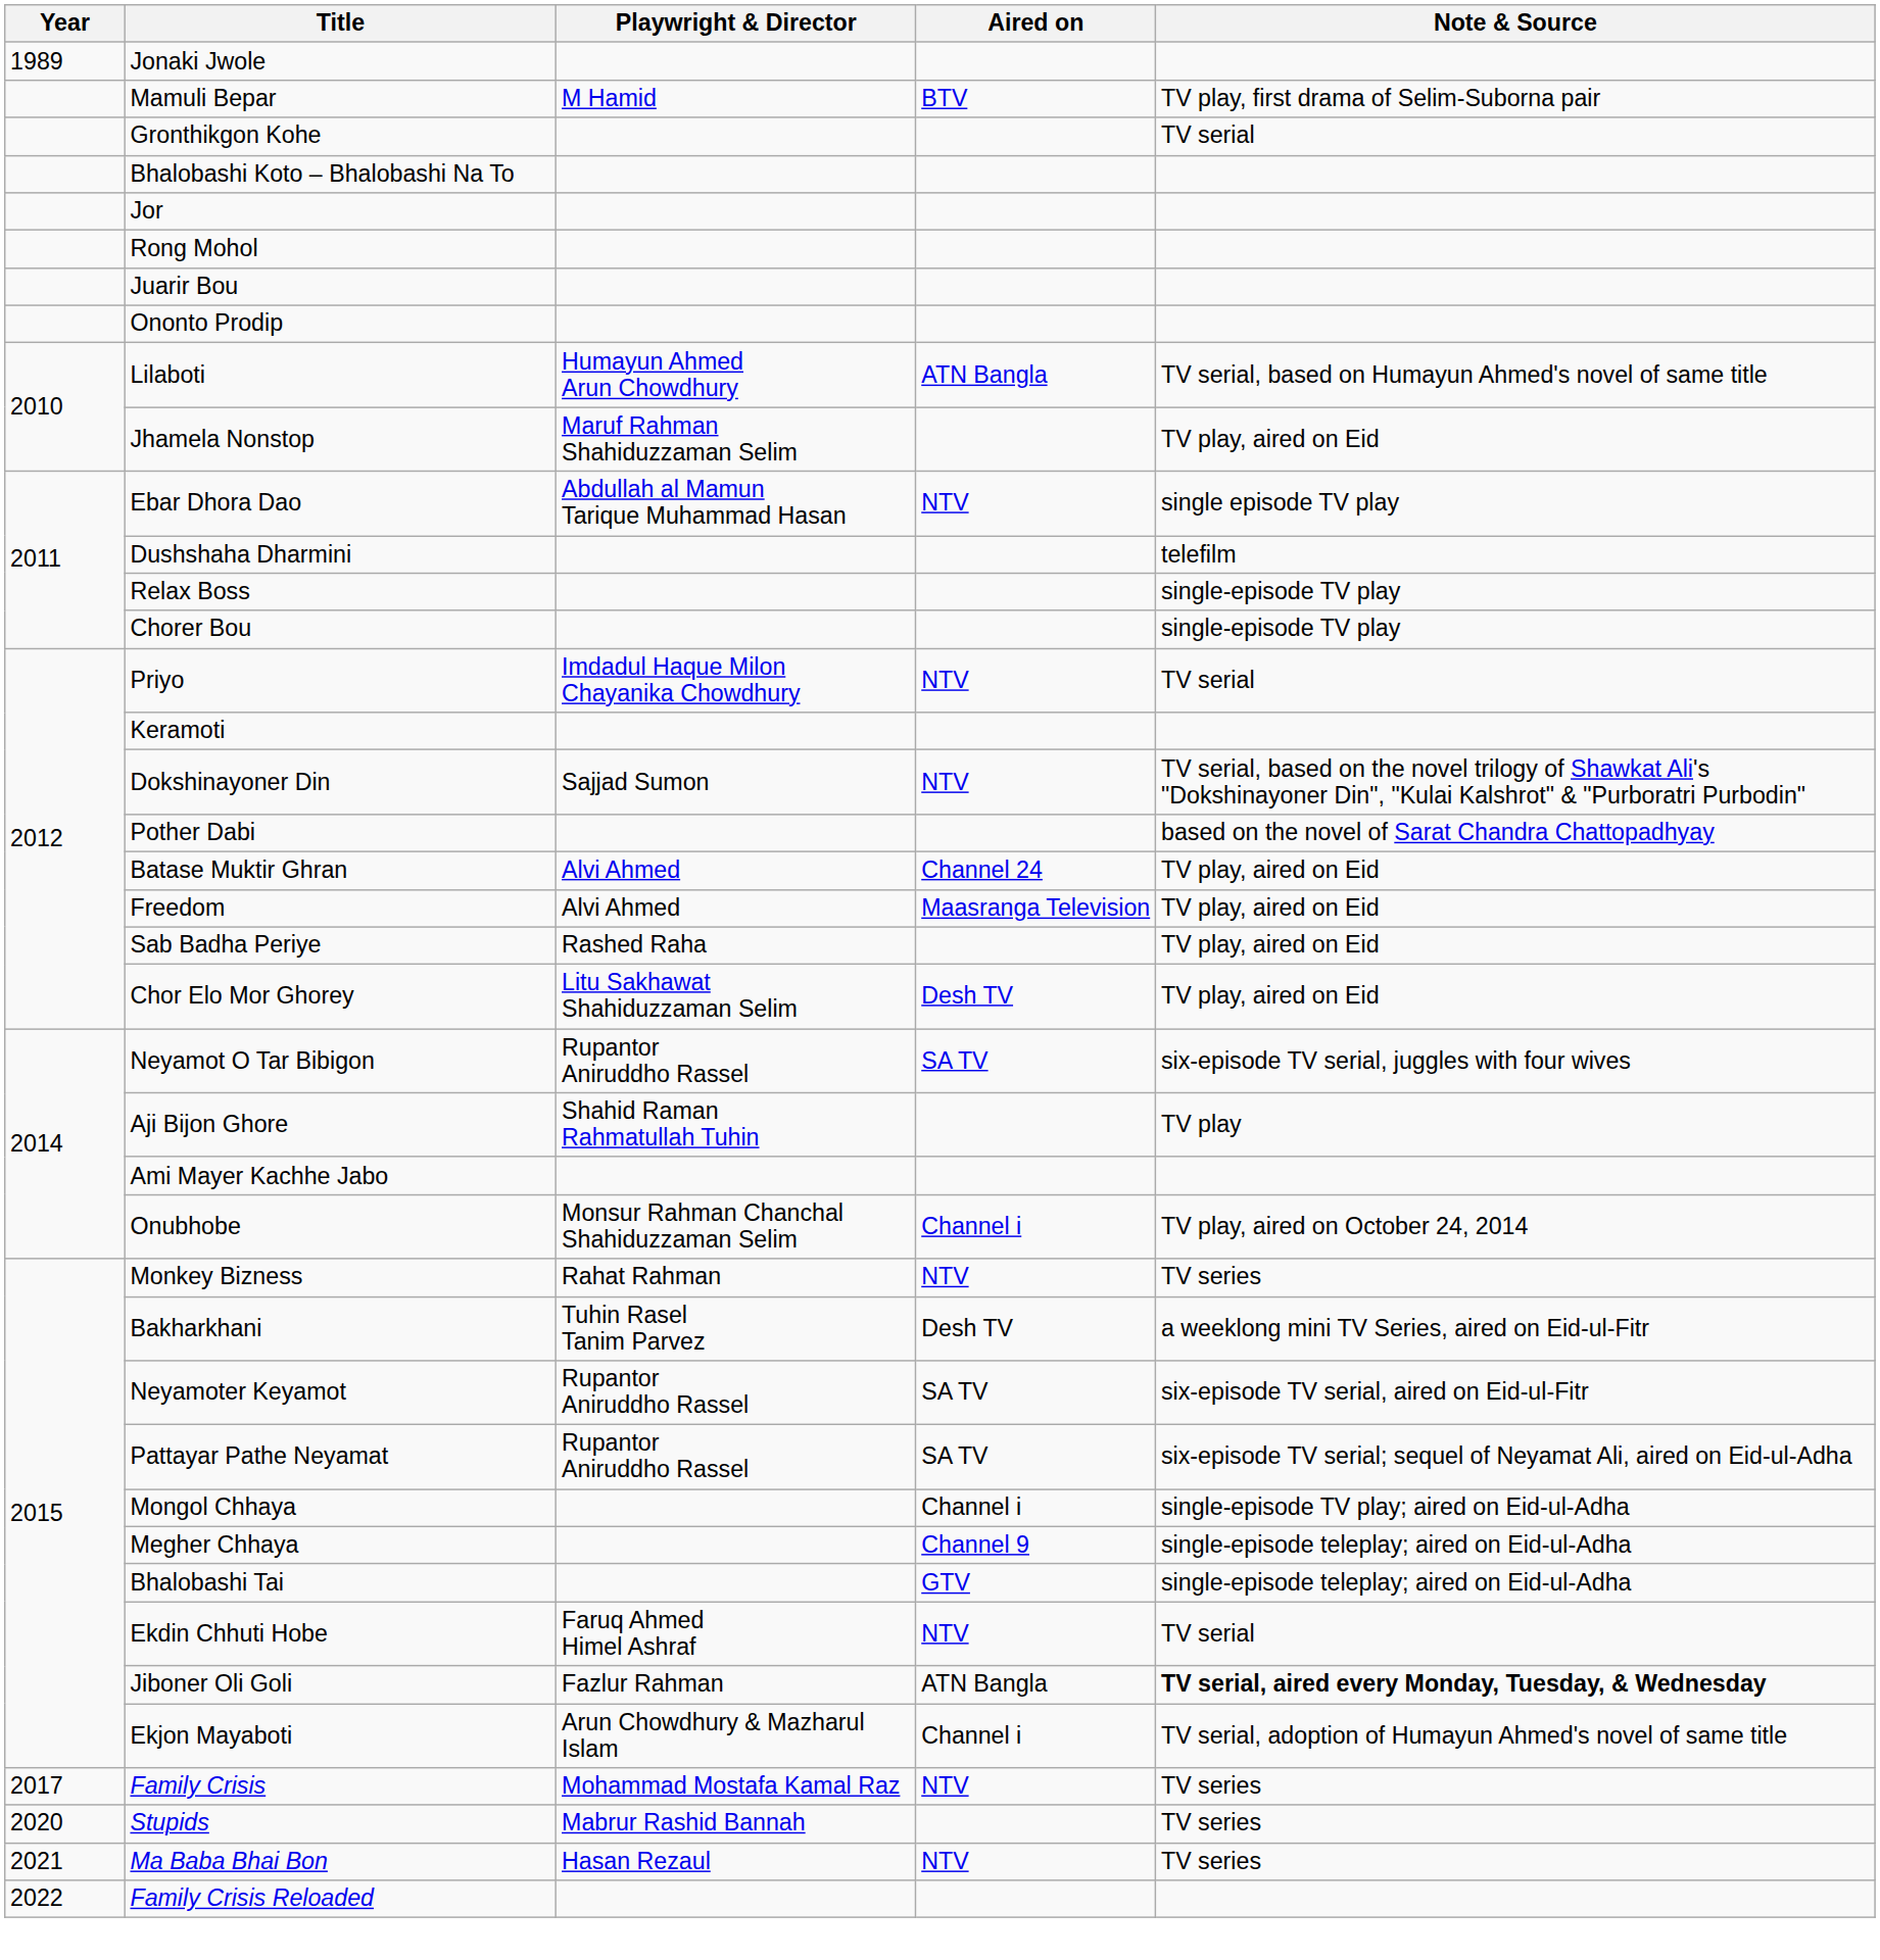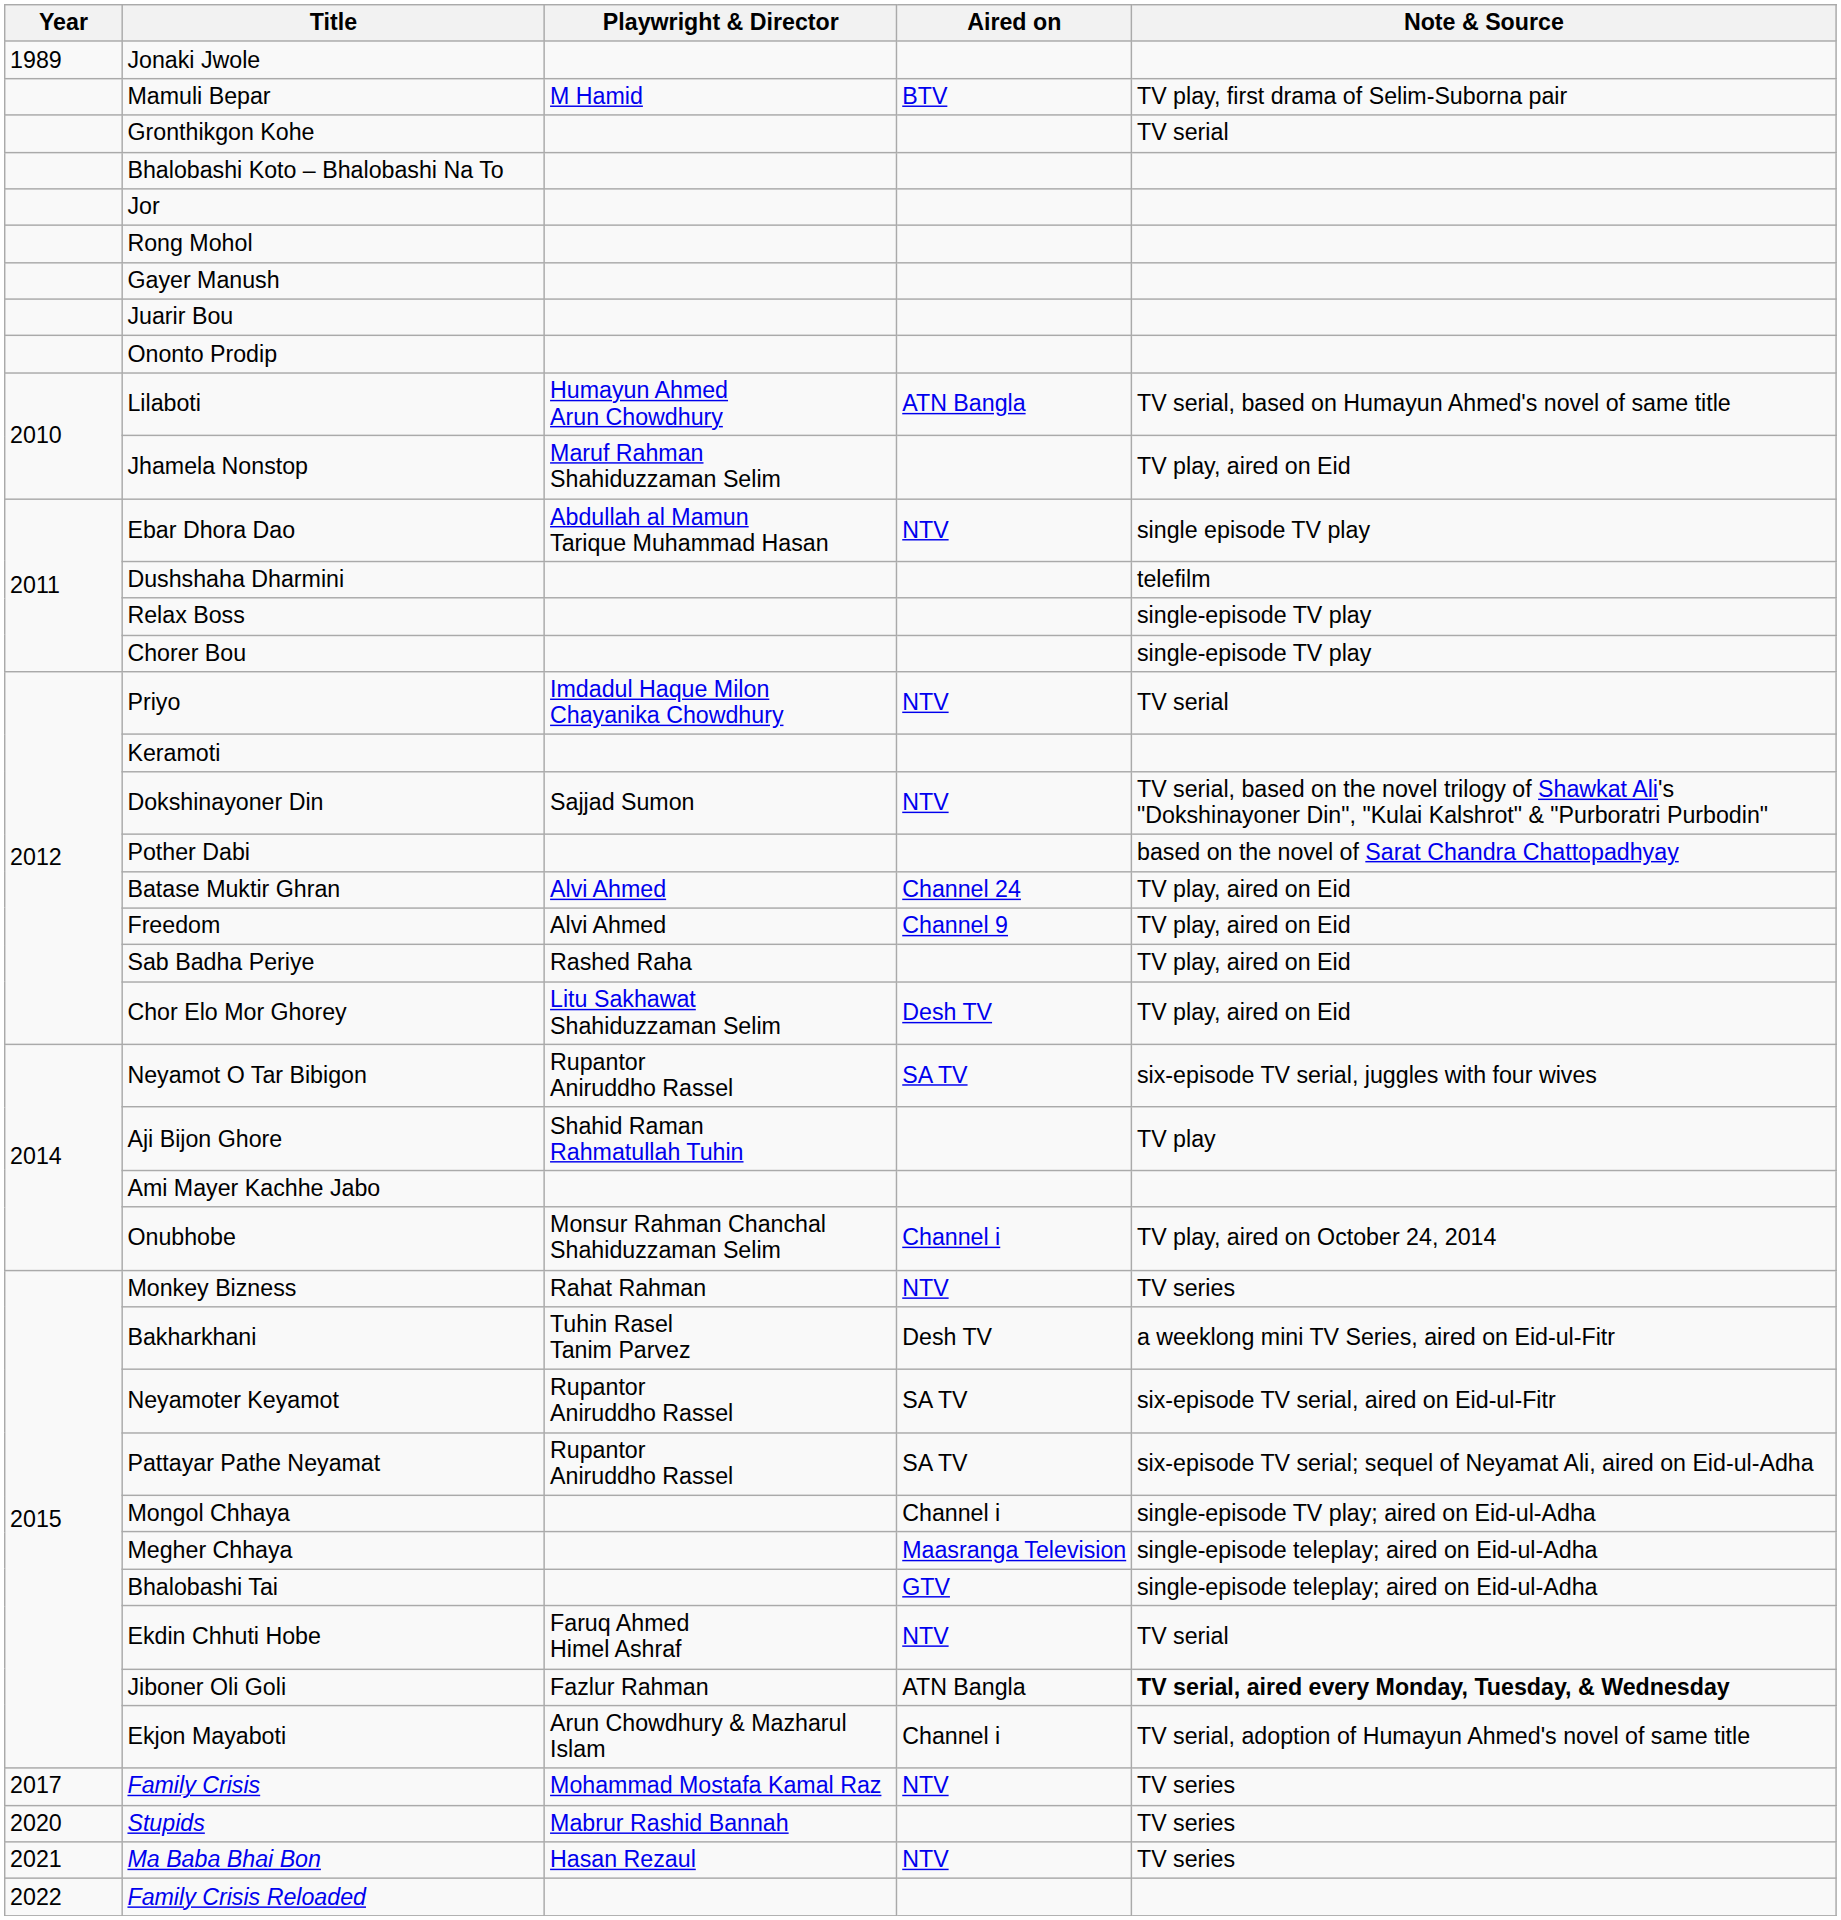+ row: Gayer Manush
Freedom | Aired on: Maasranga Television -> Channel 9
Megher Chhaya | Aired on: Channel 9 -> Maasranga Television
